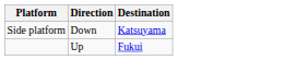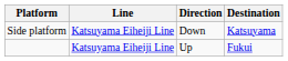+ column: Line | Katsuyama Eiheiji Line | Katsuyama Eiheiji Line
